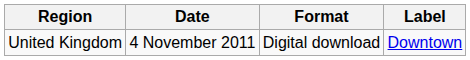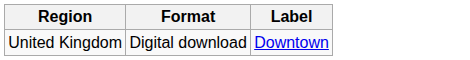- column: Date | 4 November 2011
